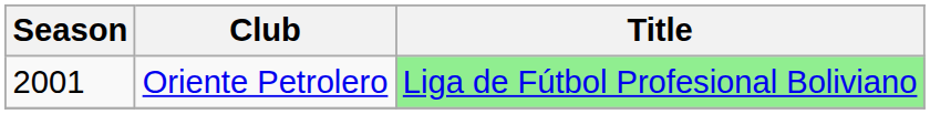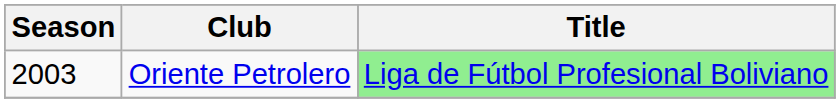Oriente Petrolero | Season: 2001 -> 2003
